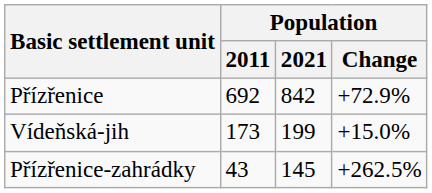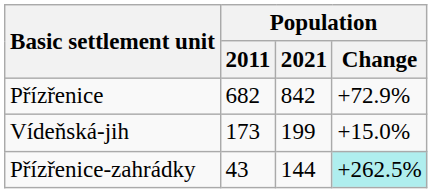Přízřenice | Population / 2011: 692 -> 682
Přízřenice-zahrádky | Population / 2021: 145 -> 144
Přízřenice-zahrádky | Population / Change: no background -> paleturquoise background
